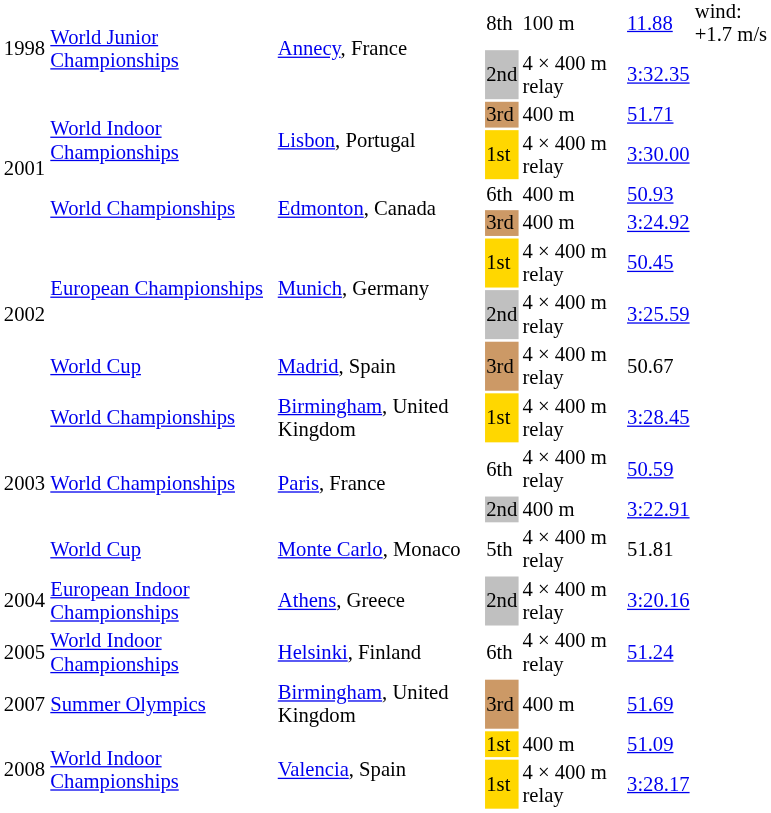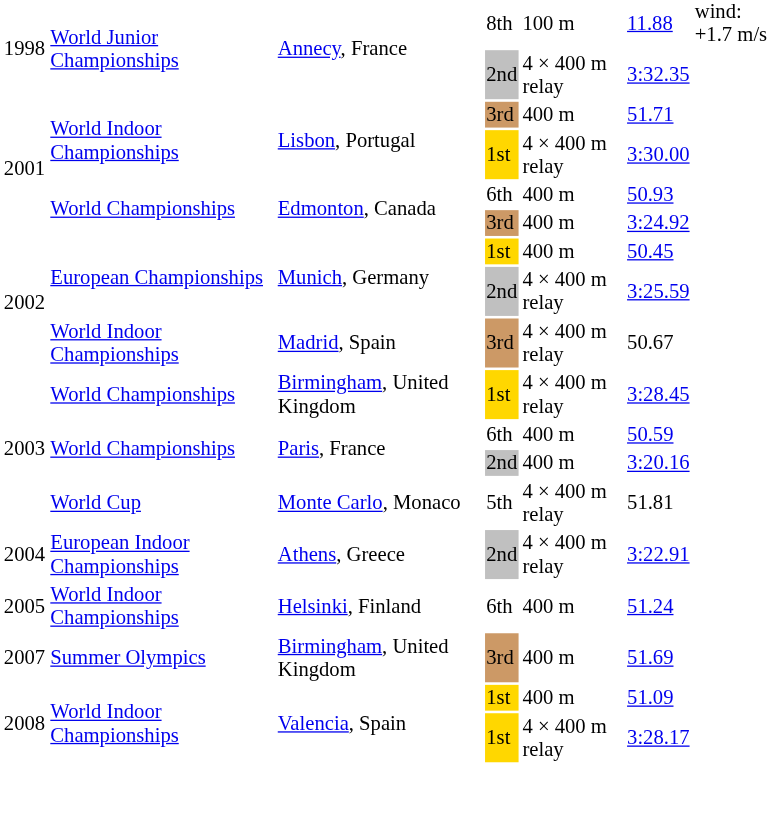Munich, Germany / 1st | column 5: 4 × 400 m relay -> 400 m
Madrid, Spain | column 2: World Cup -> World Indoor Championships
Paris, France / 6th | column 5: 4 × 400 m relay -> 400 m
Paris, France / 2nd | column 6: 3:22.91 -> 3:20.16
Athens, Greece | column 6: 3:20.16 -> 3:22.91
Helsinki, Finland | column 5: 4 × 400 m relay -> 400 m
